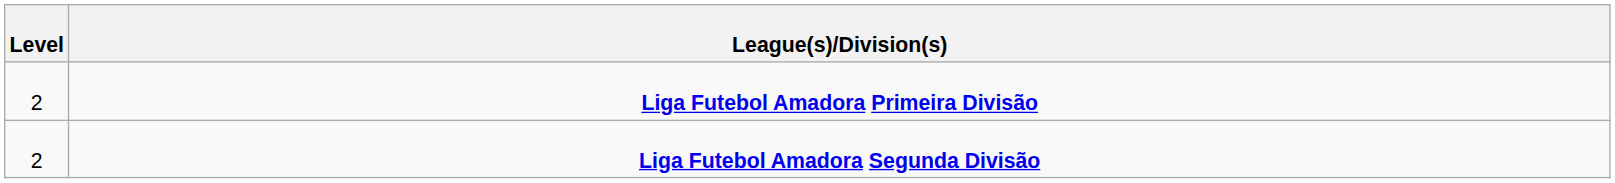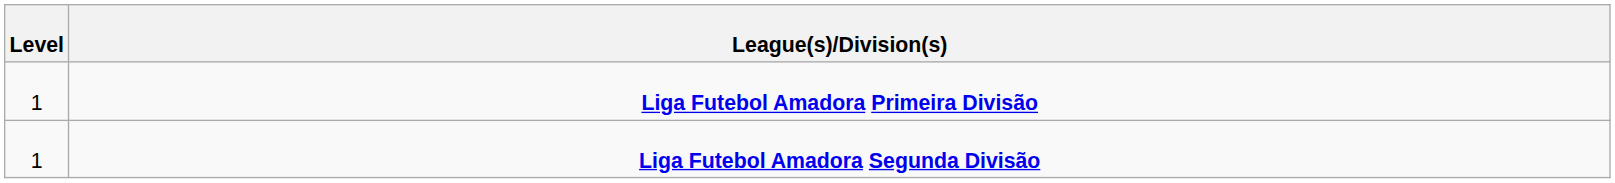Liga Futebol Amadora Primeira Divisão | Level: 2 -> 1
Liga Futebol Amadora Segunda Divisão | Level: 2 -> 1
